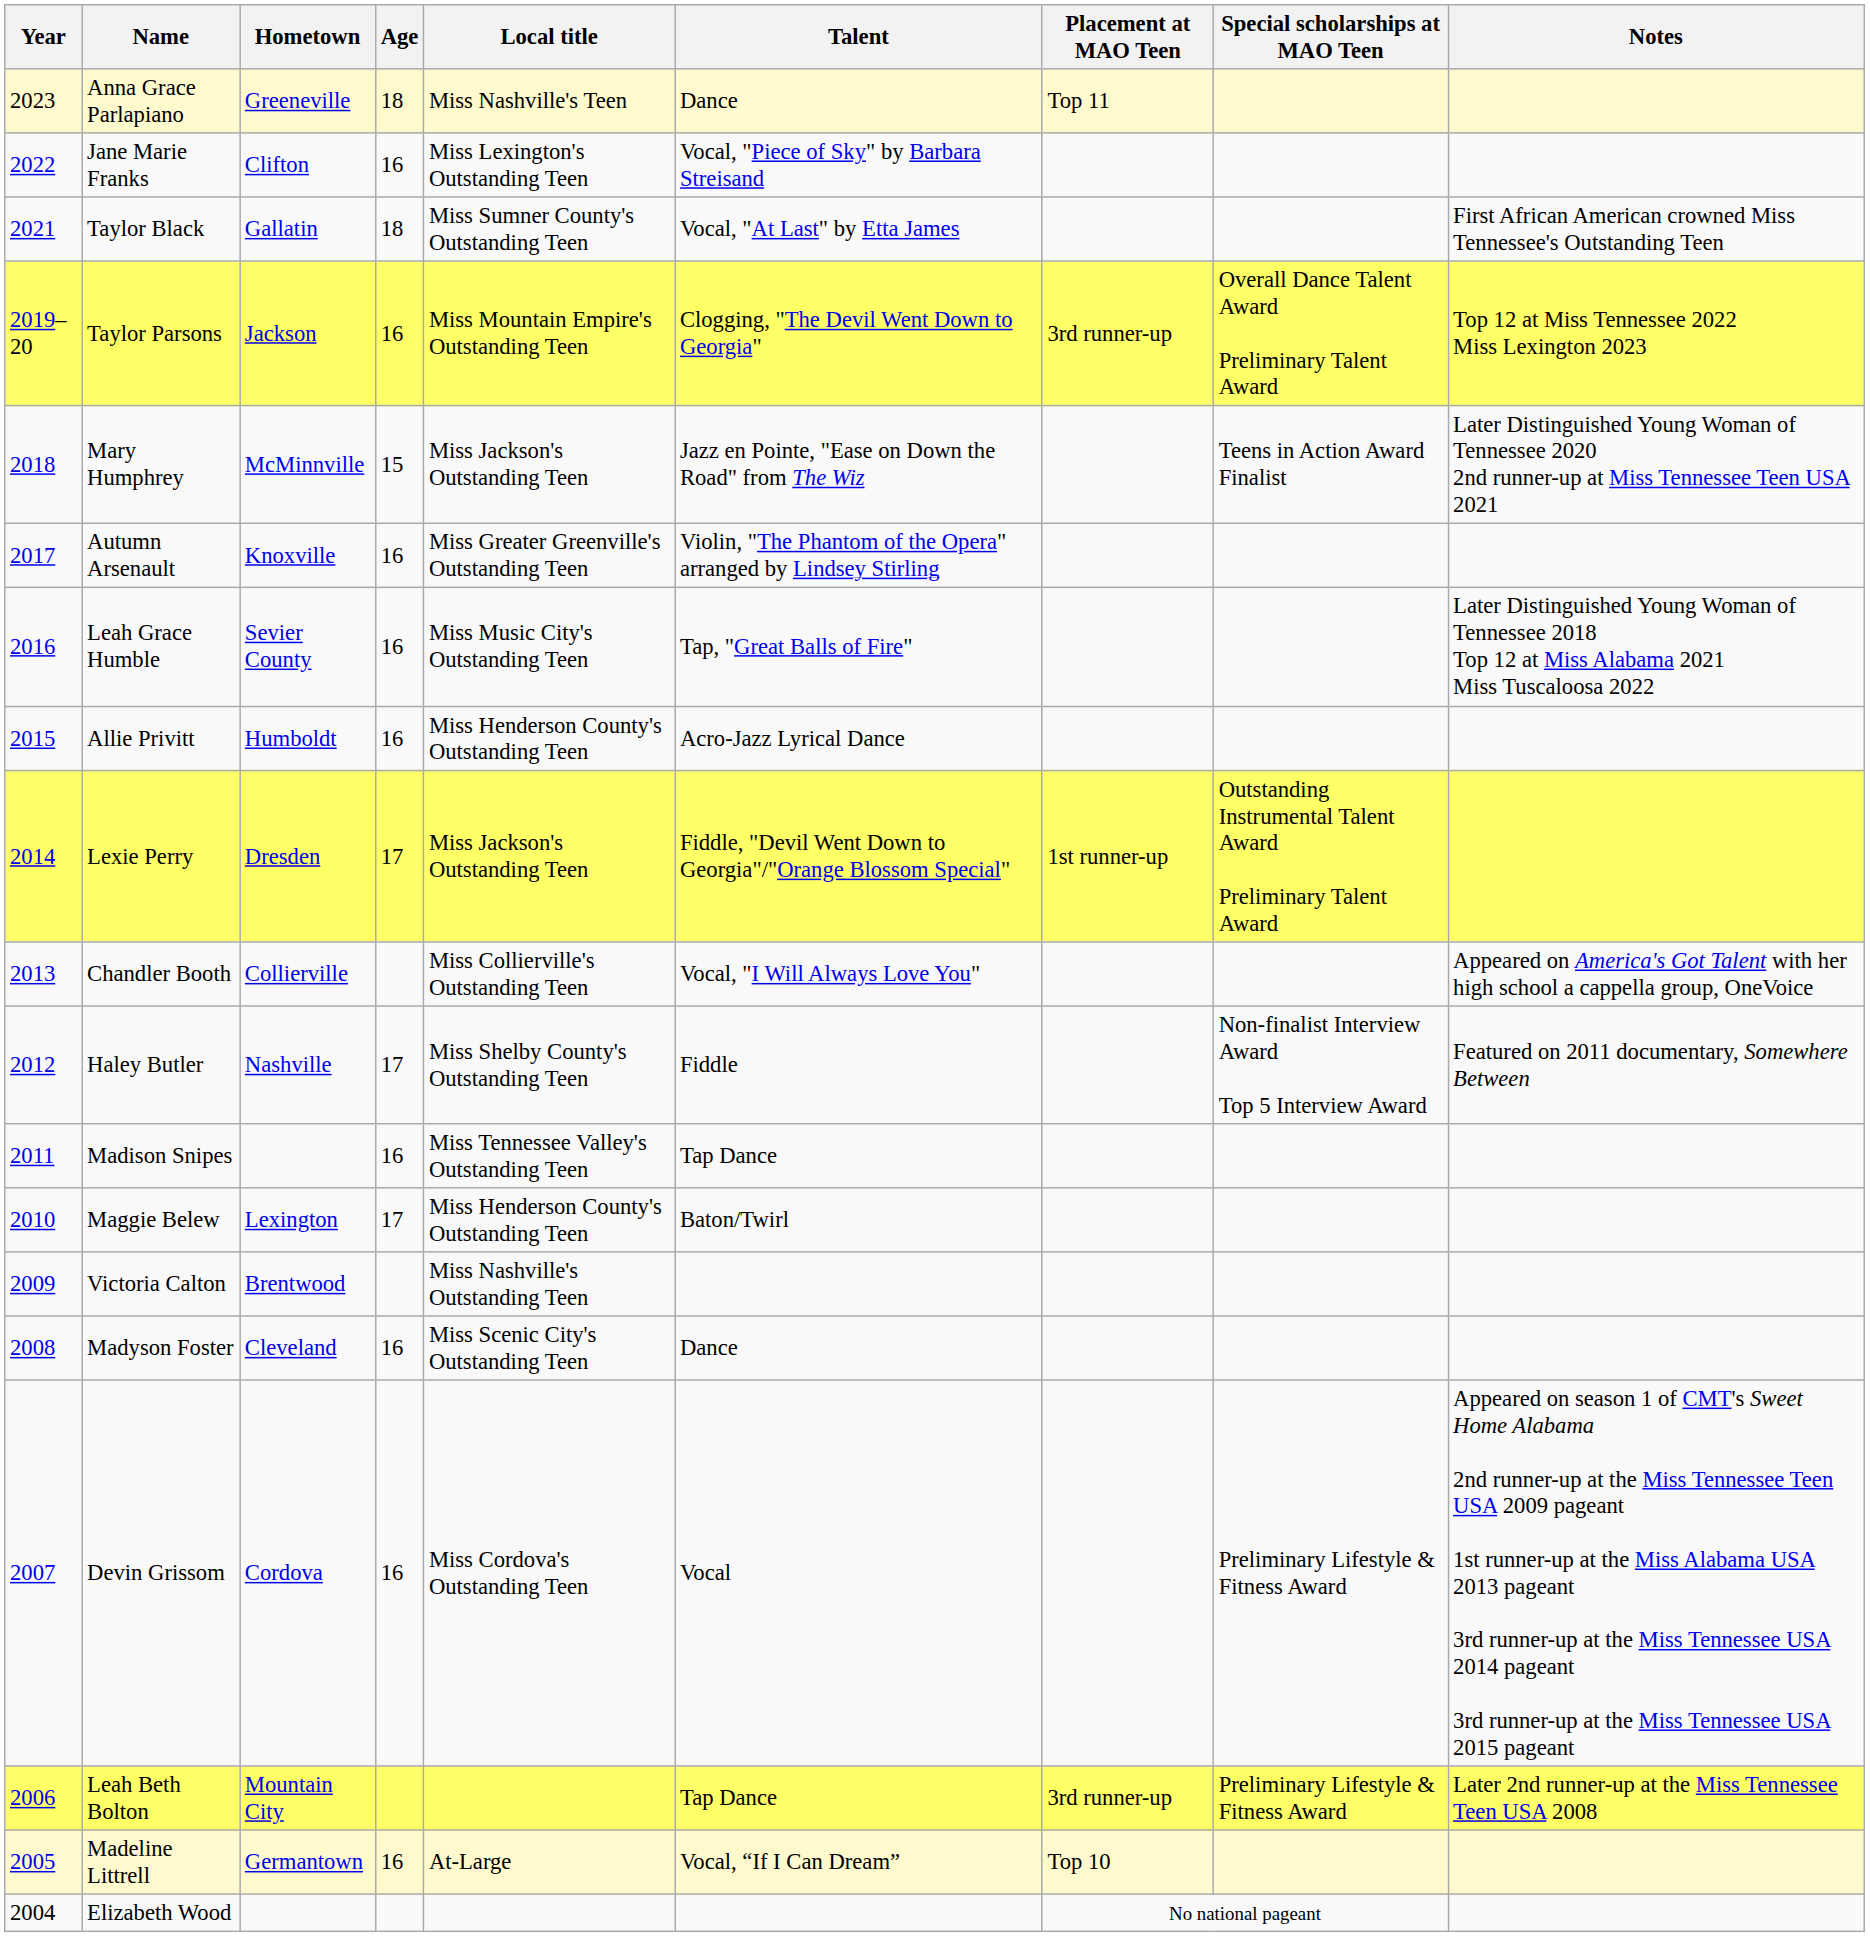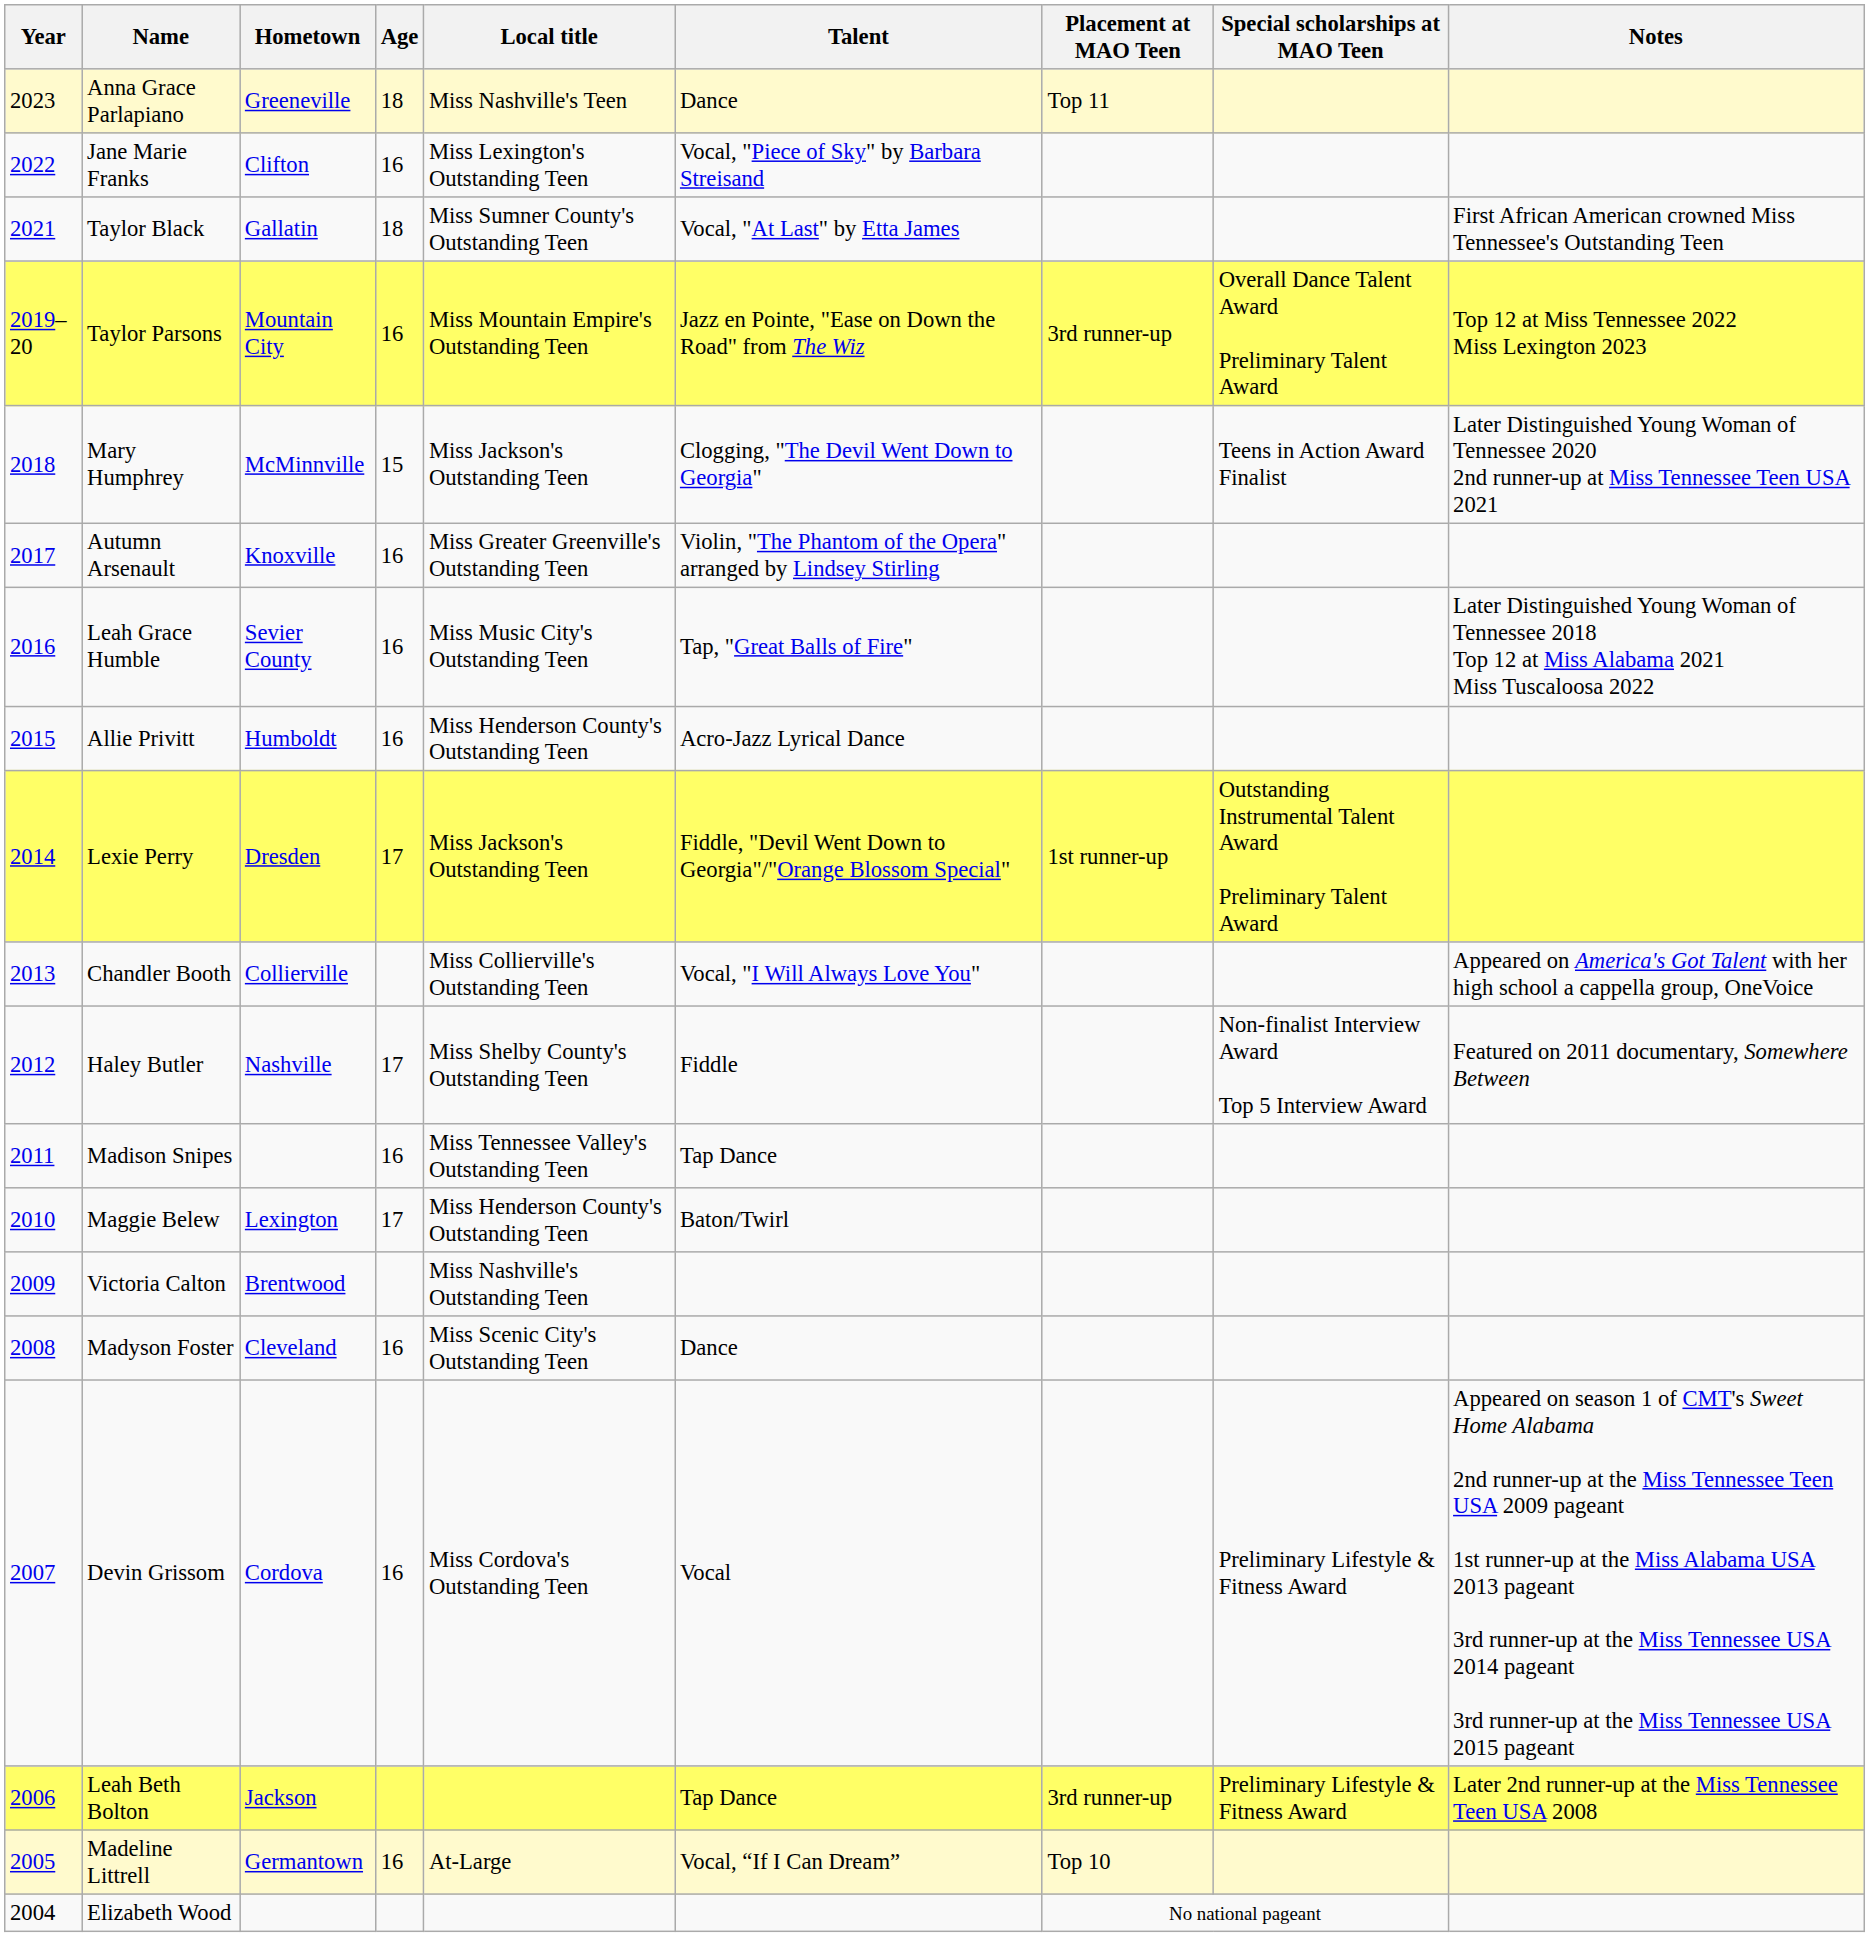Taylor Parsons | Hometown: Jackson -> Mountain City
Taylor Parsons | Talent: Clogging, "The Devil Went Down to Georgia" -> Jazz en Pointe, "Ease on Down the Road" from The Wiz
Mary Humphrey | Talent: Jazz en Pointe, "Ease on Down the Road" from The Wiz -> Clogging, "The Devil Went Down to Georgia"
Leah Beth Bolton | Hometown: Mountain City -> Jackson
